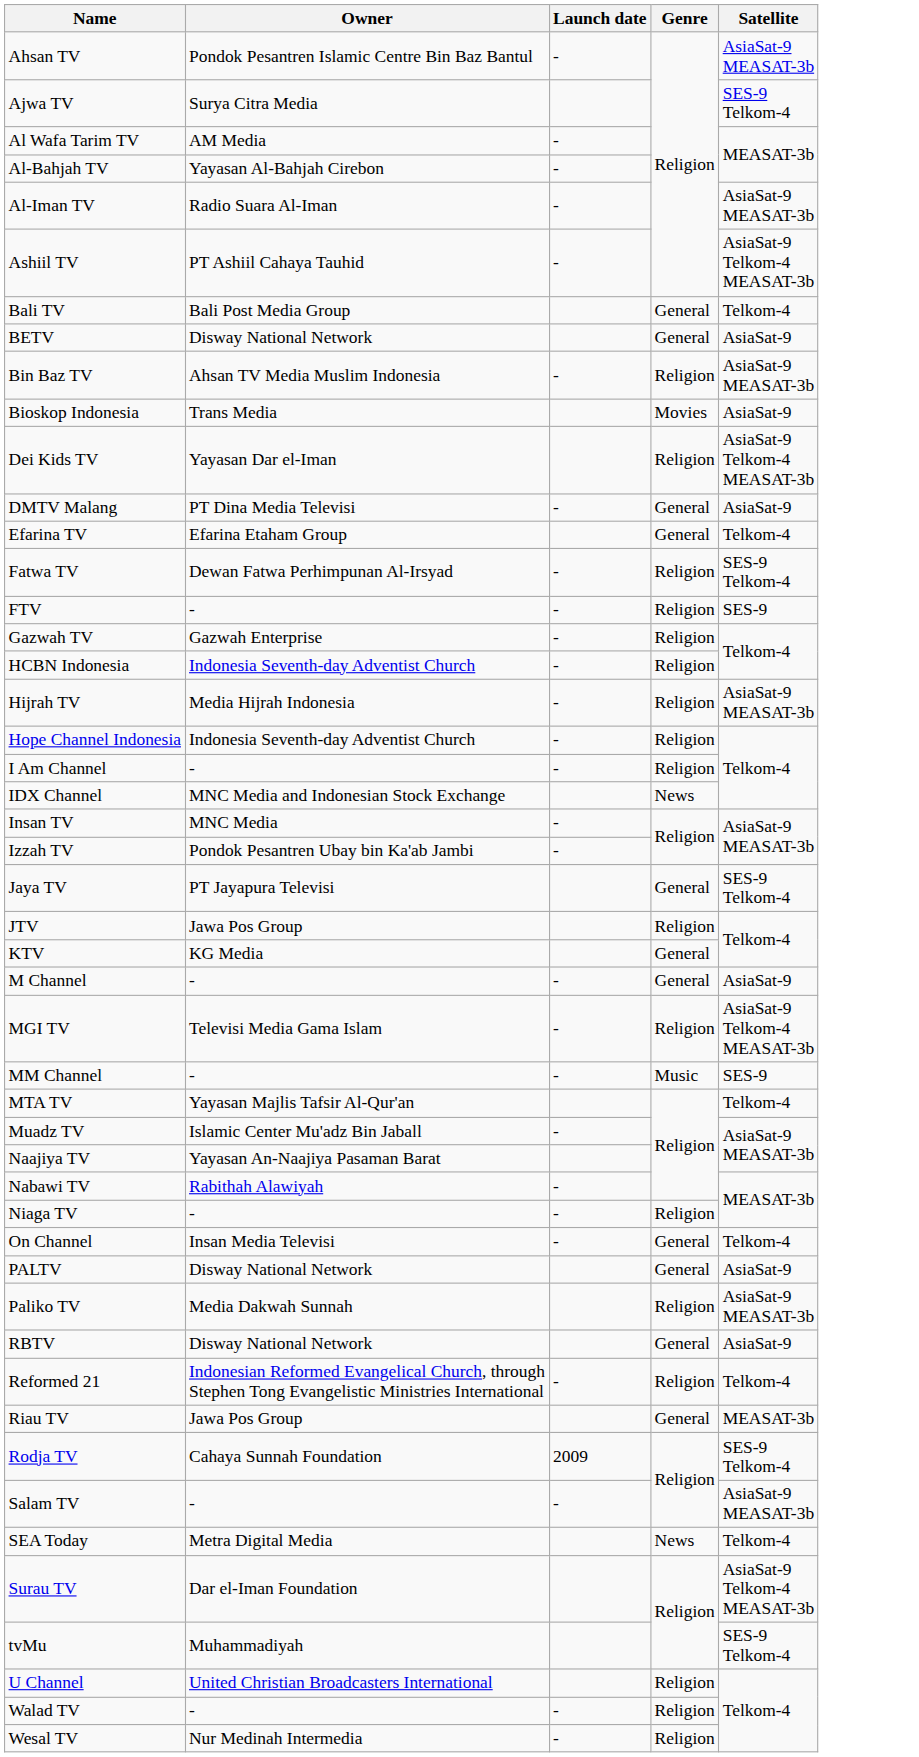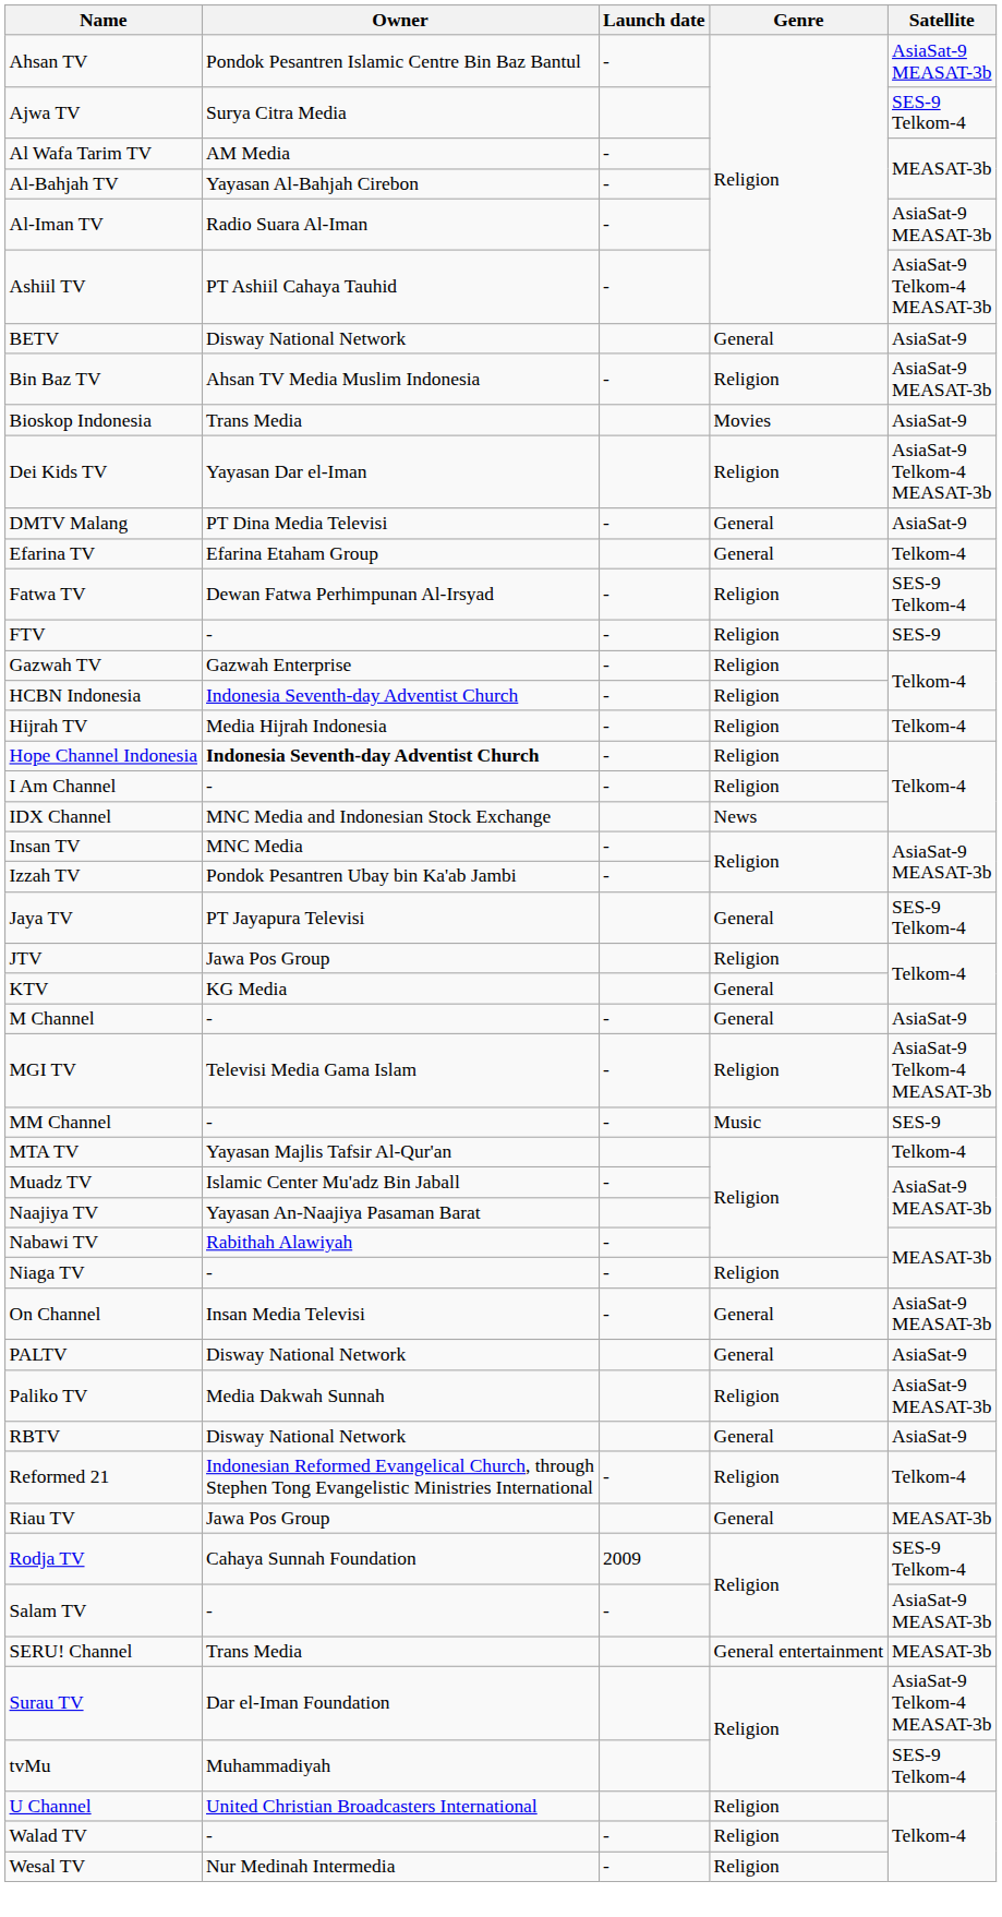- row: Bali TV | Bali Post Media Group | General | Telkom-4
Hijrah TV | Satellite: AsiaSat-9 MEASAT-3b -> Telkom-4
Hope Channel Indonesia | Owner: normal -> bold
On Channel | Satellite: Telkom-4 -> AsiaSat-9 MEASAT-3b
- row: SEA Today | Metra Digital Media | News | Telkom-4
+ row: SERU! Channel | Trans Media | General entertainment | MEASAT-3b
